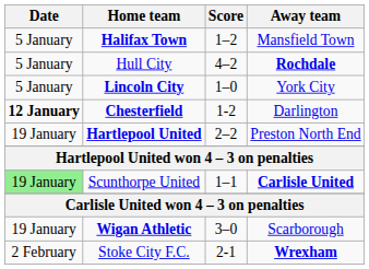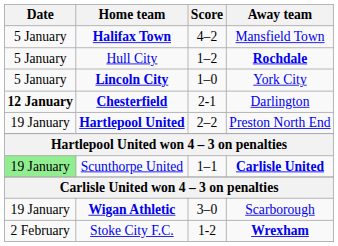Halifax Town | Score: 1–2 -> 4–2
Hull City | Score: 4–2 -> 1–2
Chesterfield | Score: 1-2 -> 2-1
Stoke City F.C. | Score: 2-1 -> 1-2
